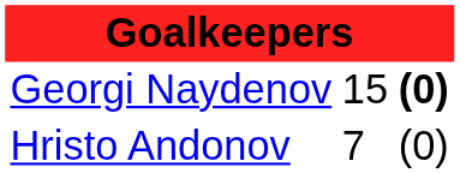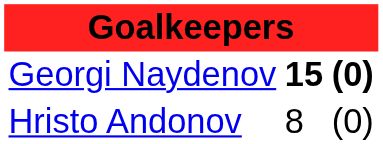Georgi Naydenov | column 2: normal -> bold
Hristo Andonov | column 2: 7 -> 8
